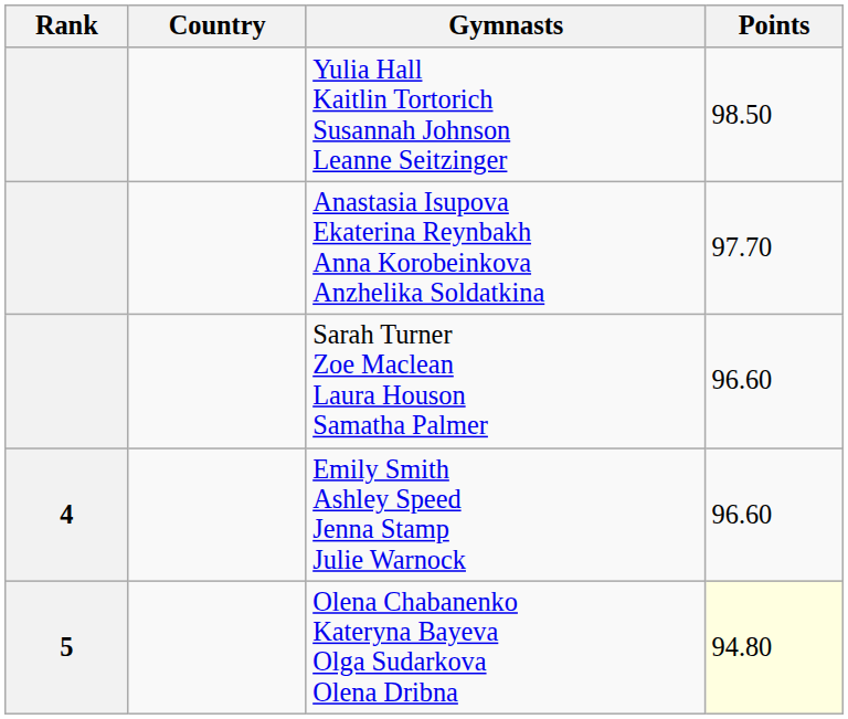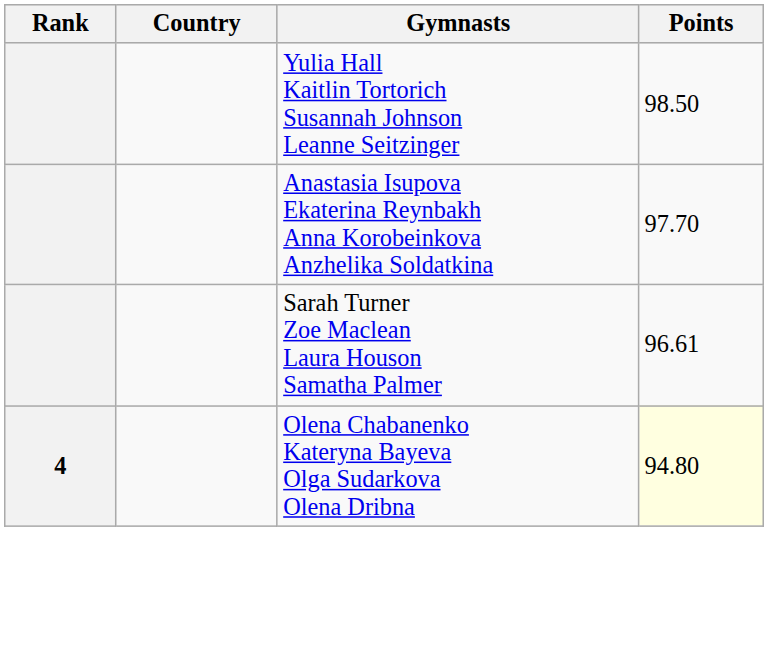Sarah Turner Zoe Maclean Laura Houson Samatha Palmer | Points: 96.60 -> 96.61
- row: 4 | Emily Smith Ashley Speed Jenna Stamp Julie Warnock | 96.60
Olena Chabanenko Kateryna Bayeva Olga Sudarkova Olena Dribna | Rank: 5 -> 4
